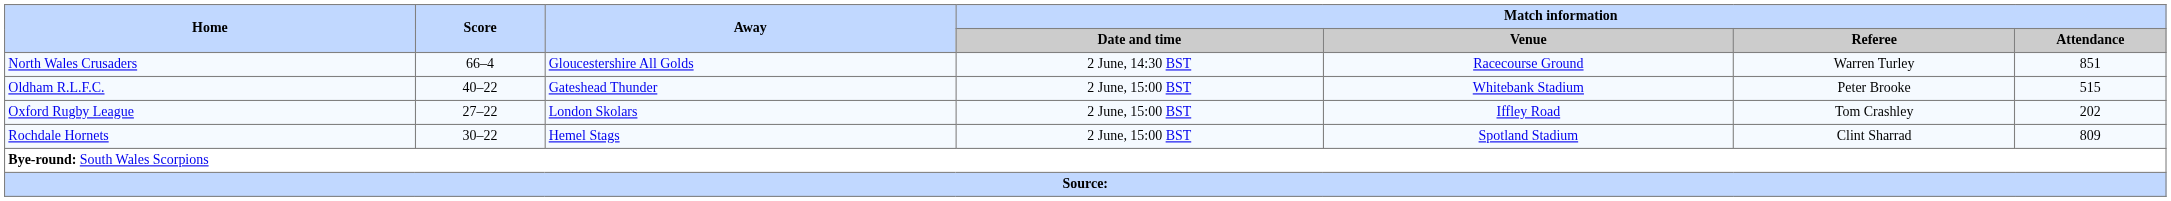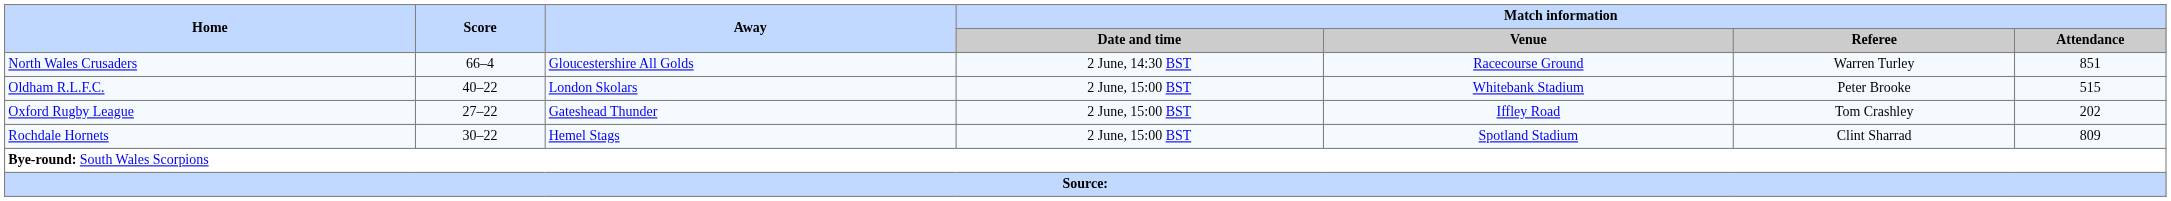Oldham R.L.F.C. | Away: Gateshead Thunder -> London Skolars
Oxford Rugby League | Away: London Skolars -> Gateshead Thunder
